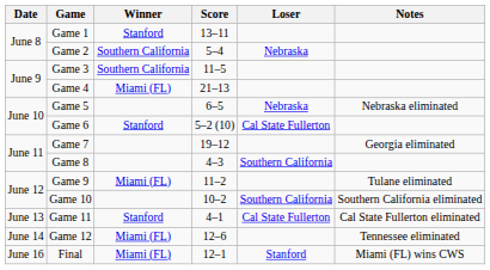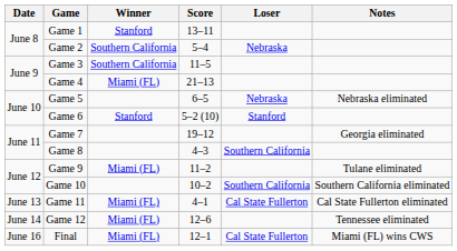Game 6 | Loser: Cal State Fullerton -> Stanford
Game 11 | Winner: Stanford -> Miami (FL)
Final | Loser: Stanford -> Cal State Fullerton
